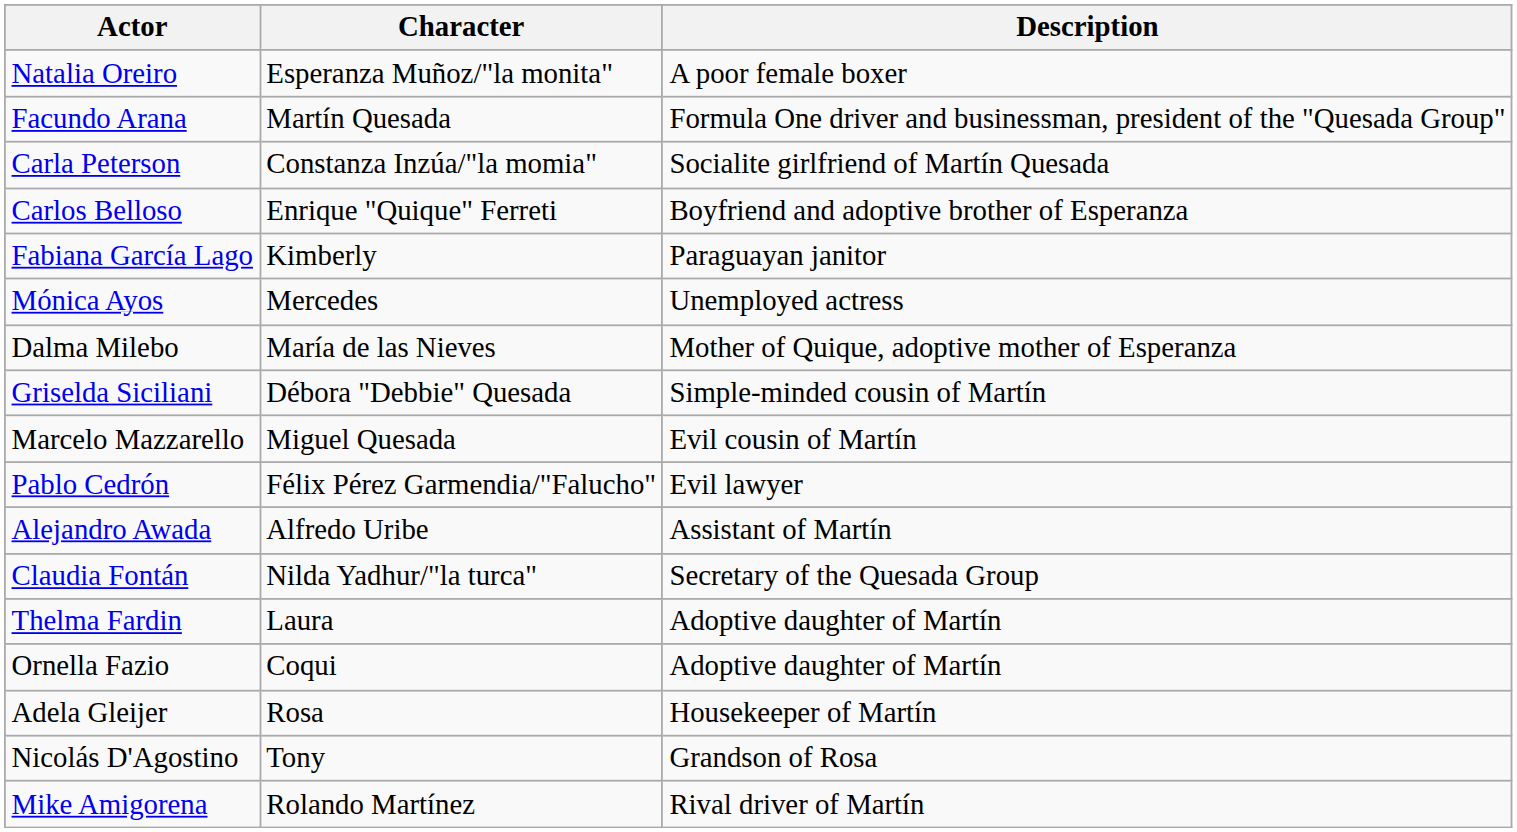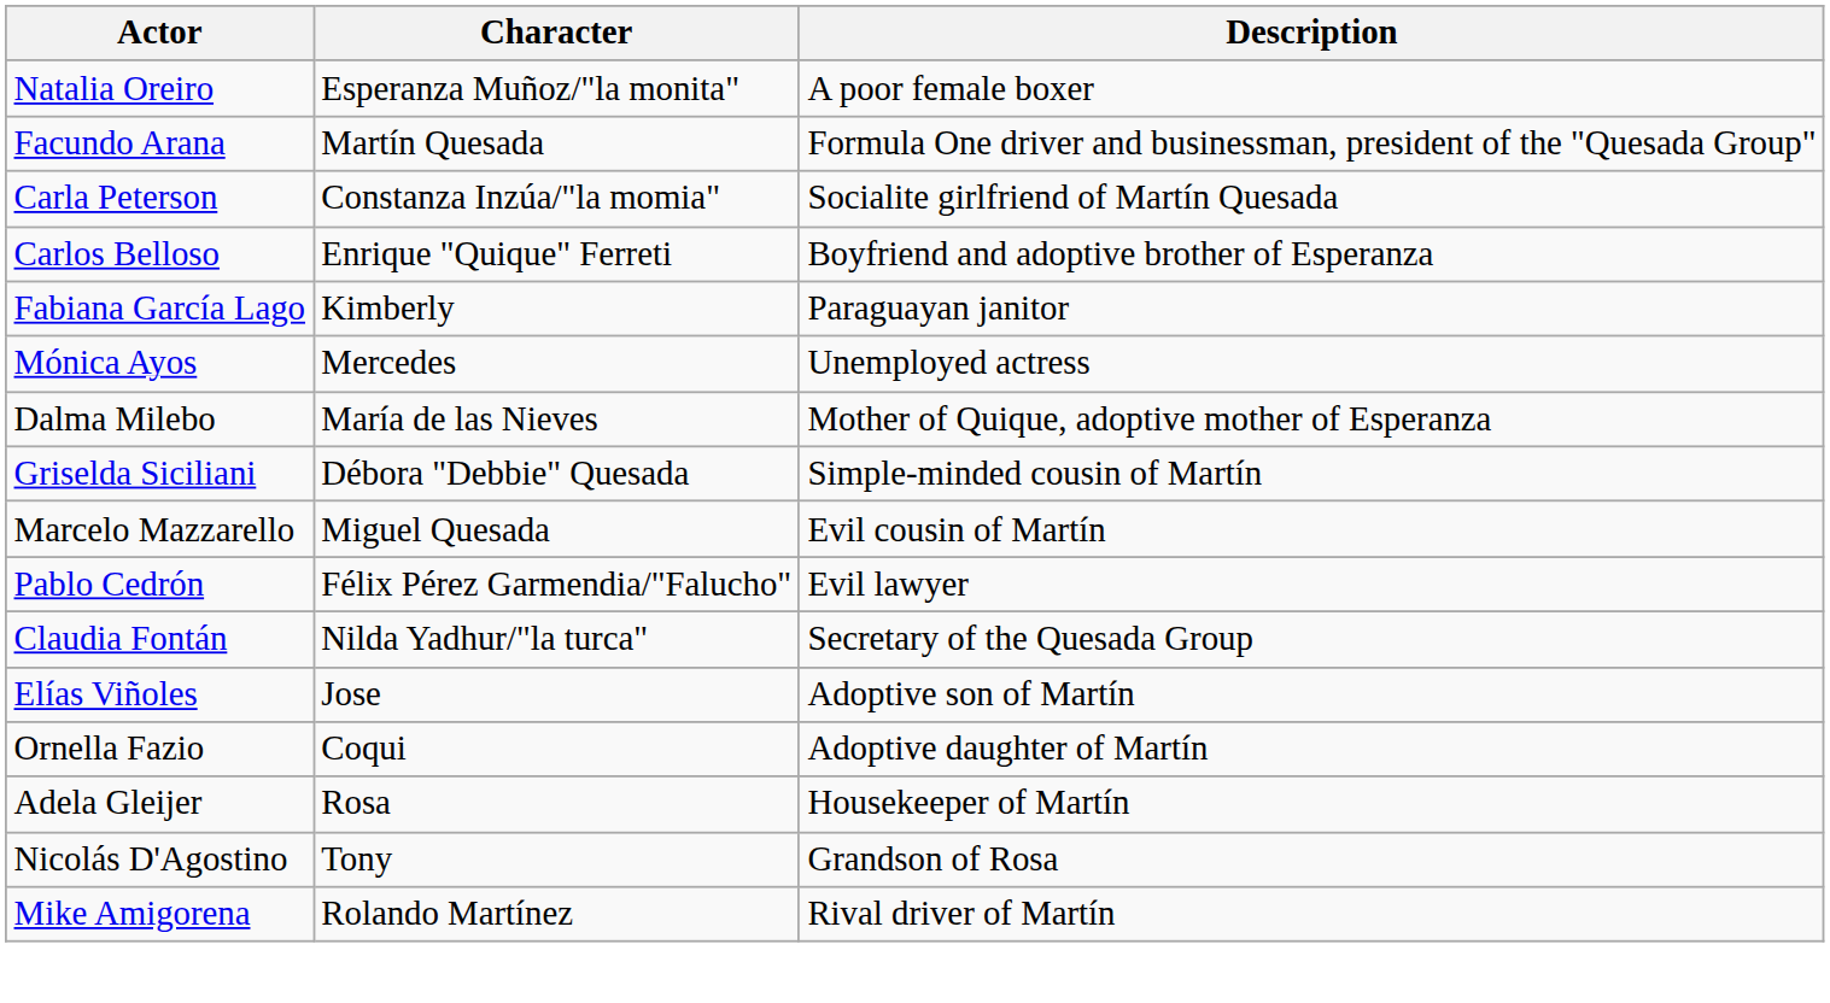- row: Alejandro Awada | Alfredo Uribe | Assistant of Martín
+ row: Elías Viñoles | Jose | Adoptive son of Martín
- row: Thelma Fardin | Laura | Adoptive daughter of Martín
